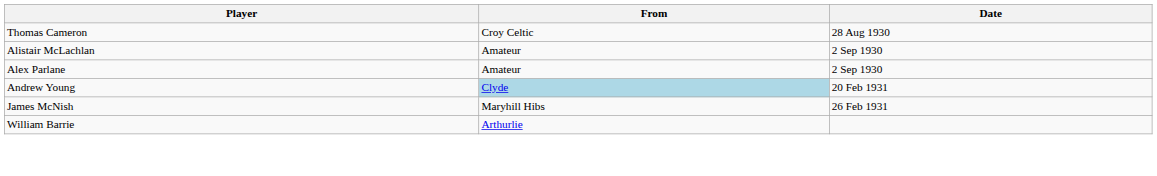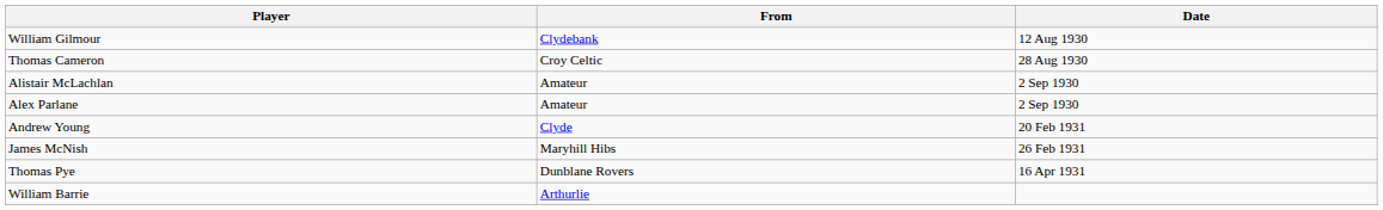+ row: William Gilmour | Clydebank | 12 Aug 1930
Andrew Young | From: lightblue background -> no background
+ row: Thomas Pye | Dunblane Rovers | 16 Apr 1931
